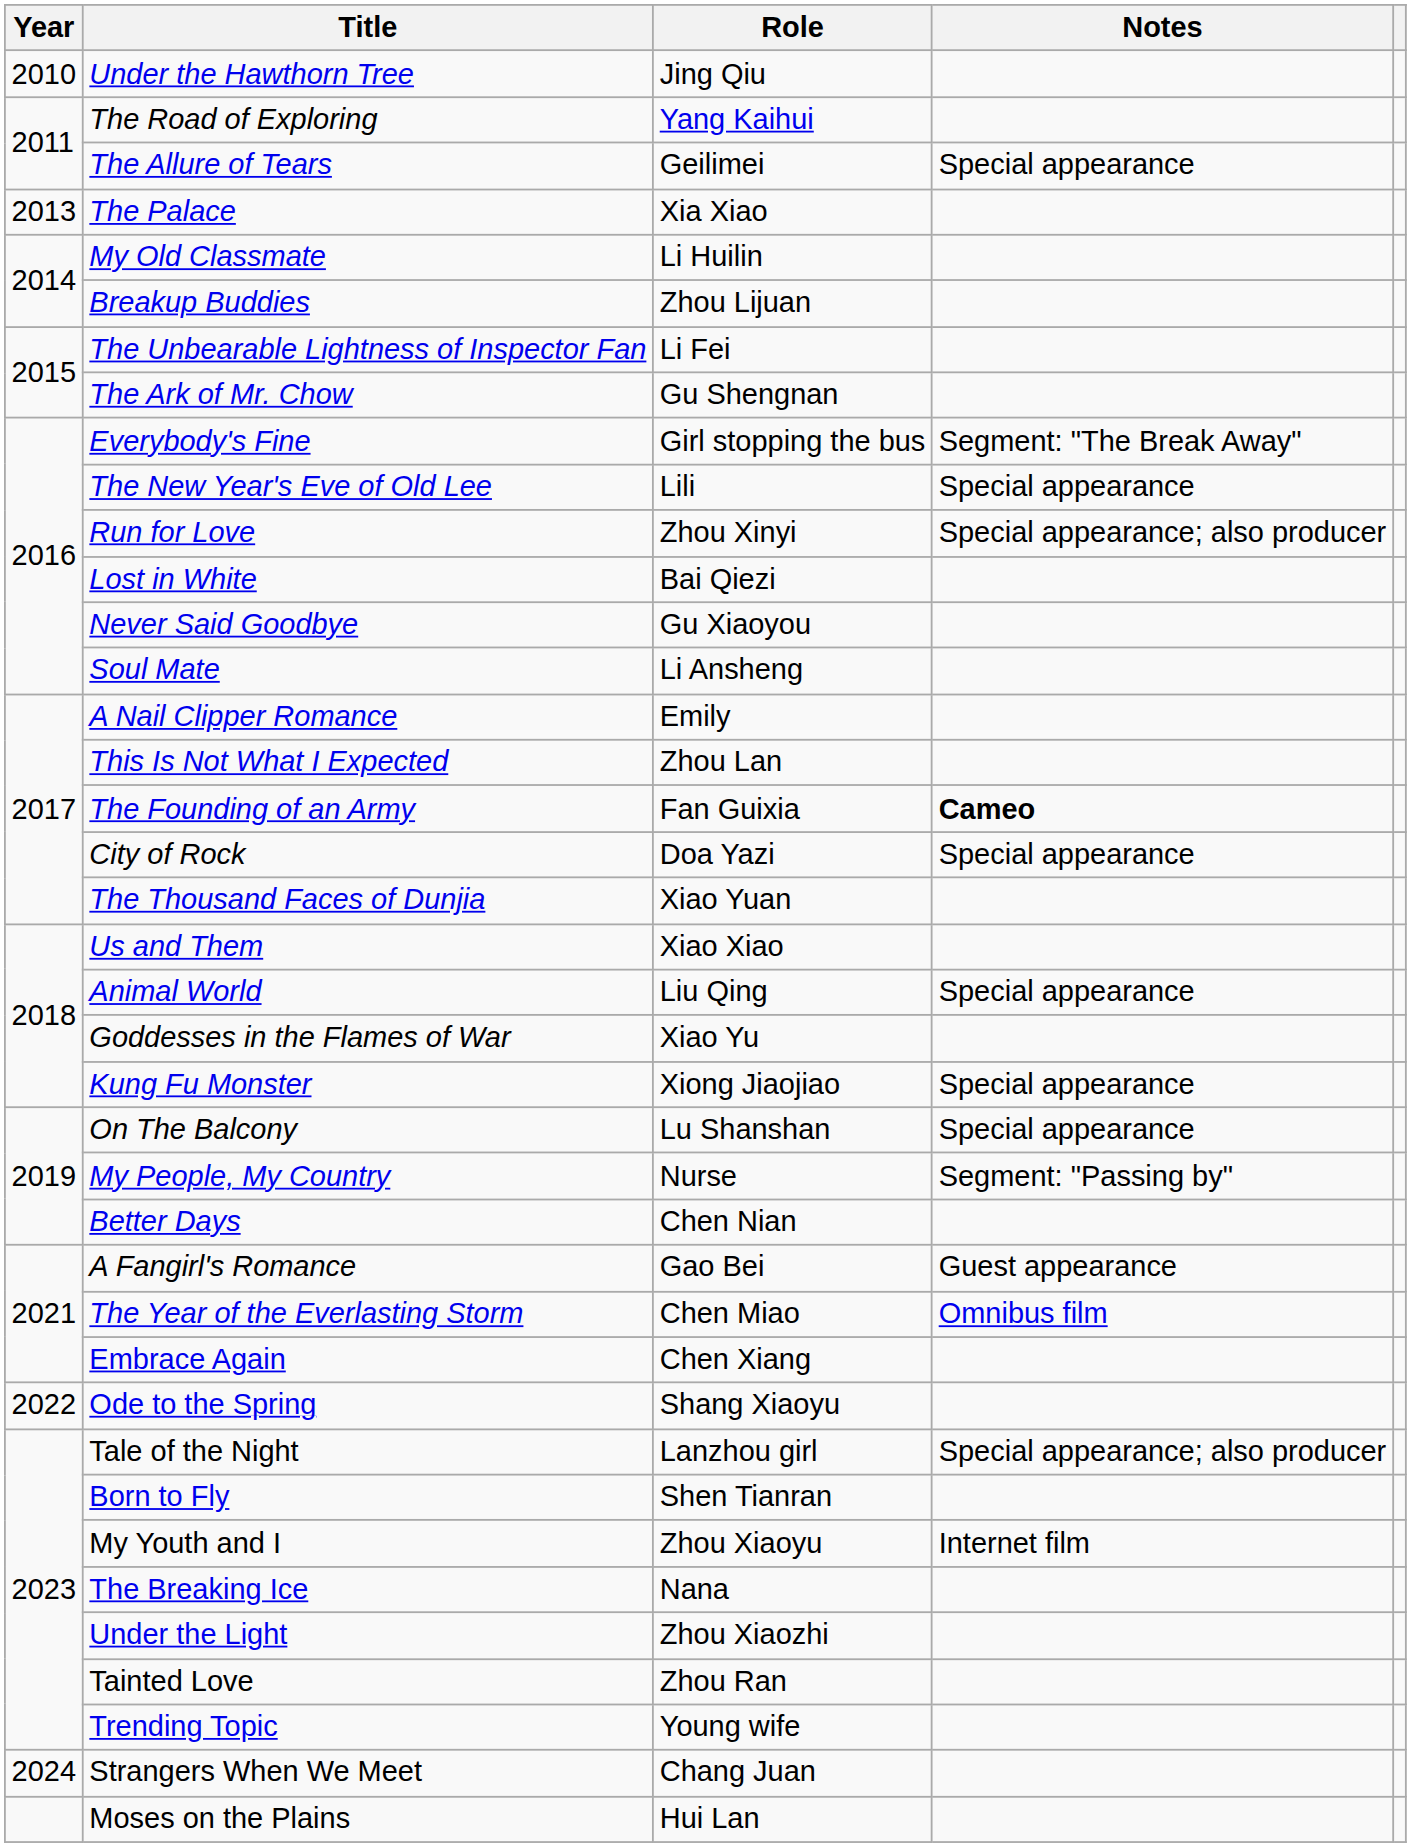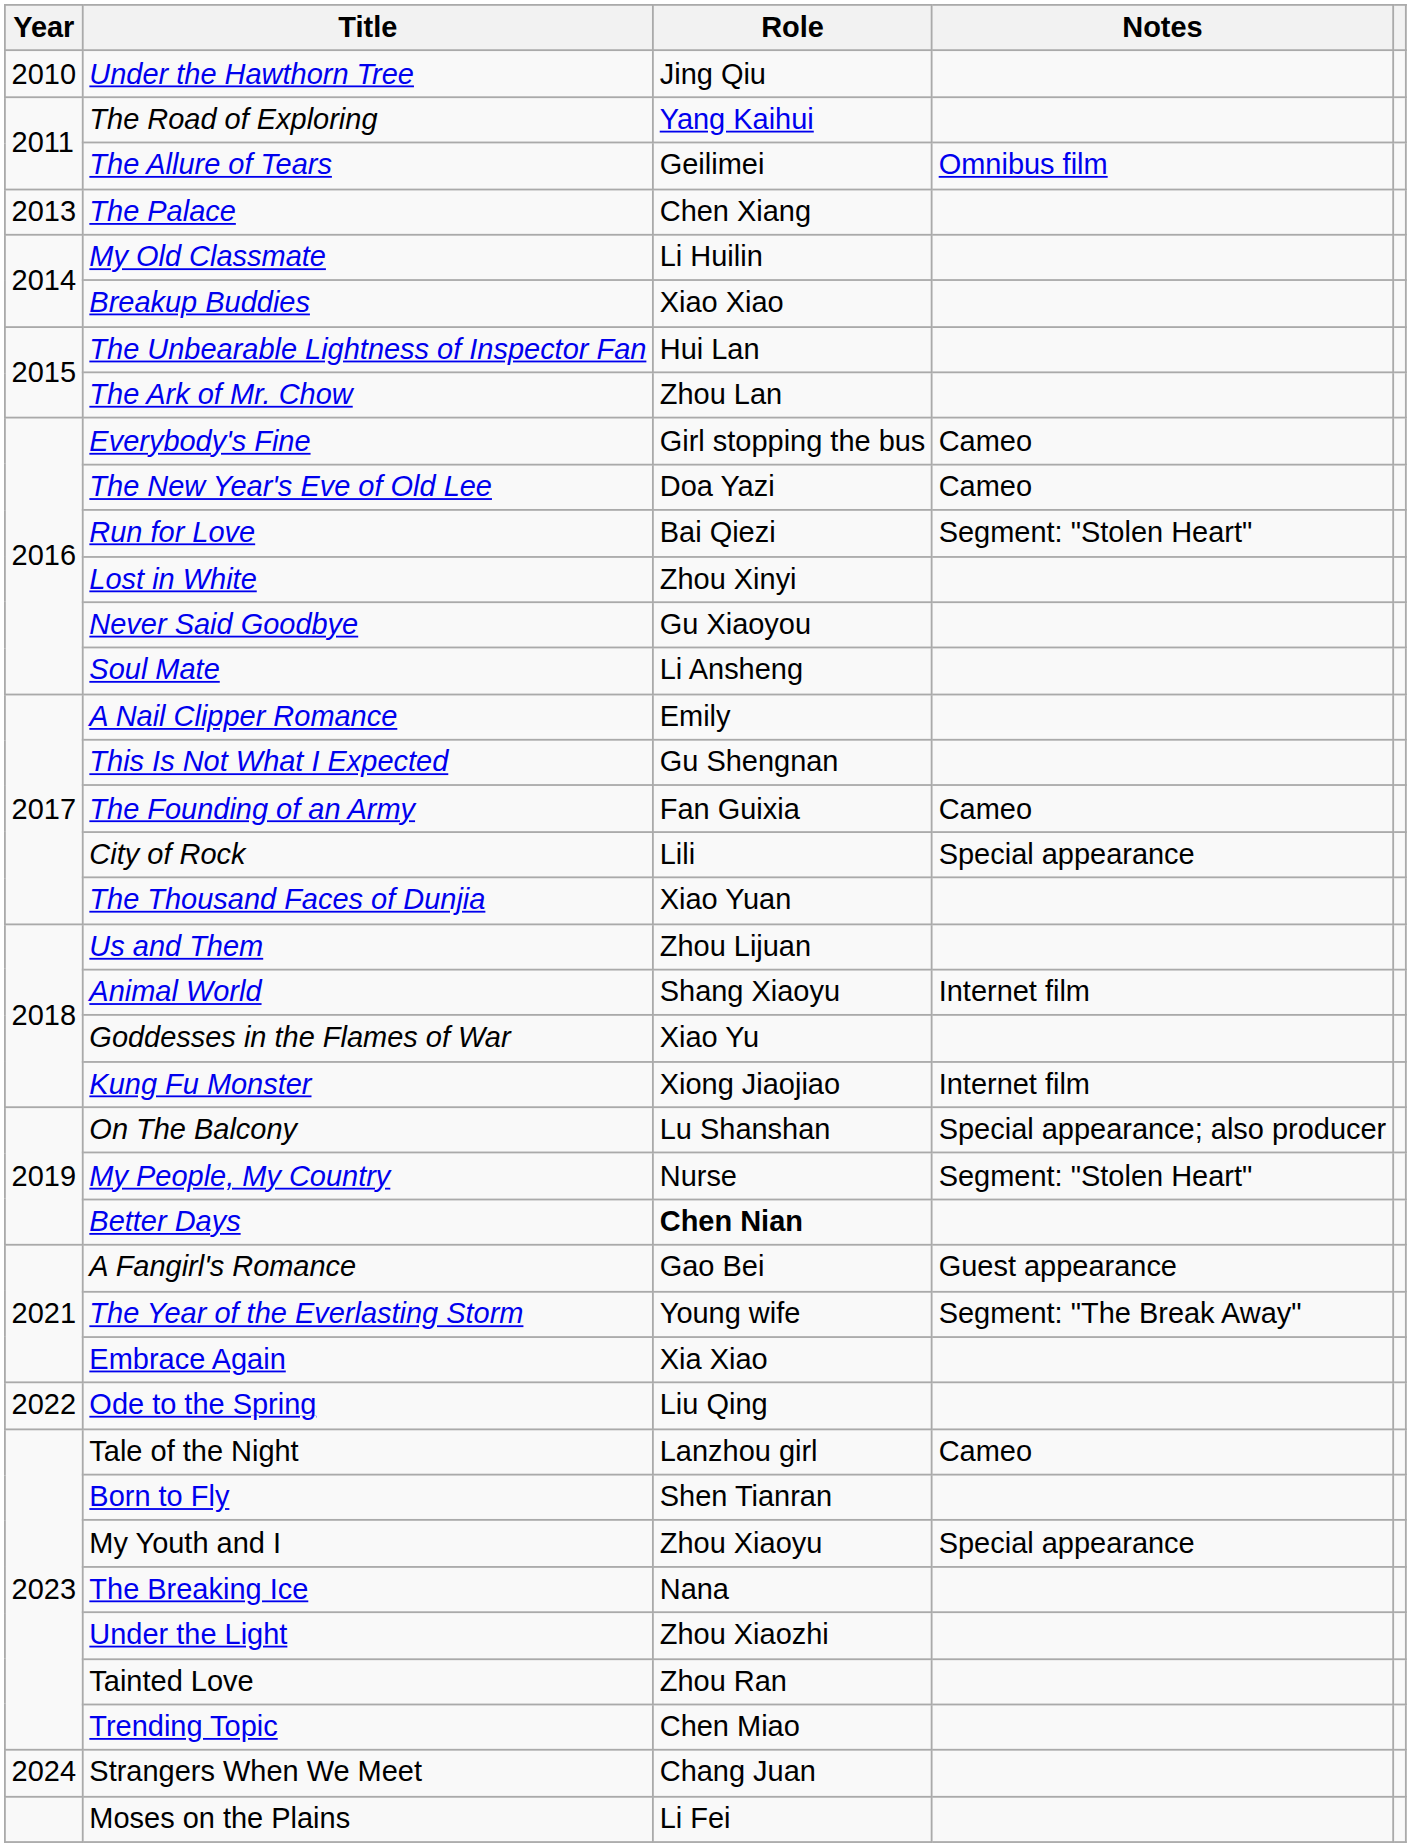The Allure of Tears | Notes: Special appearance -> Omnibus film
The Palace | Role: Xia Xiao -> Chen Xiang
Breakup Buddies | Role: Zhou Lijuan -> Xiao Xiao
The Unbearable Lightness of Inspector Fan | Role: Li Fei -> Hui Lan
The Ark of Mr. Chow | Role: Gu Shengnan -> Zhou Lan
Everybody's Fine | Notes: Segment: "The Break Away" -> Cameo
The New Year's Eve of Old Lee | Role: Lili -> Doa Yazi
The New Year's Eve of Old Lee | Notes: Special appearance -> Cameo
Run for Love | Role: Zhou Xinyi -> Bai Qiezi
Run for Love | Notes: Special appearance; also producer -> Segment: "Stolen Heart"
Lost in White | Role: Bai Qiezi -> Zhou Xinyi
This Is Not What I Expected | Role: Zhou Lan -> Gu Shengnan
The Founding of an Army | Notes: bold -> normal
City of Rock | Role: Doa Yazi -> Lili
Us and Them | Role: Xiao Xiao -> Zhou Lijuan
Animal World | Role: Liu Qing -> Shang Xiaoyu
Animal World | Notes: Special appearance -> Internet film
Kung Fu Monster | Notes: Special appearance -> Internet film
On The Balcony | Notes: Special appearance -> Special appearance; also producer
My People, My Country | Notes: Segment: "Passing by" -> Segment: "Stolen Heart"
Better Days | Role: normal -> bold
The Year of the Everlasting Storm | Role: Chen Miao -> Young wife
The Year of the Everlasting Storm | Notes: Omnibus film -> Segment: "The Break Away"
Embrace Again | Role: Chen Xiang -> Xia Xiao
Ode to the Spring | Role: Shang Xiaoyu -> Liu Qing
Tale of the Night | Notes: Special appearance; also producer -> Cameo
My Youth and I | Notes: Internet film -> Special appearance
Trending Topic | Role: Young wife -> Chen Miao
Moses on the Plains | Role: Hui Lan -> Li Fei
